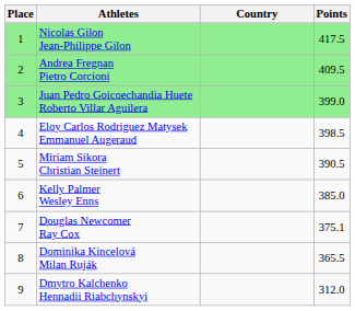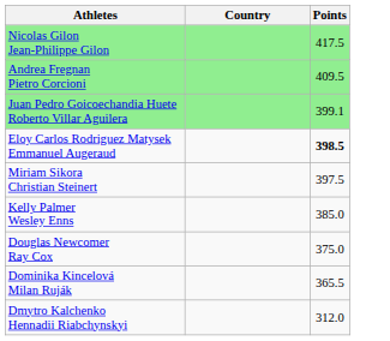- column: Place | 1 | 2 | 3 | 4 | 5 | 6 | 7 | 8 | 9
Juan Pedro Goicoechandia Huete Roberto Villar Aguilera | Points: 399.0 -> 399.1
Eloy Carlos Rodriguez Matysek Emmanuel Augeraud | Points: normal -> bold
Miriam Sikora Christian Steinert | Points: 390.5 -> 397.5
Douglas Newcomer Ray Cox | Points: 375.1 -> 375.0
